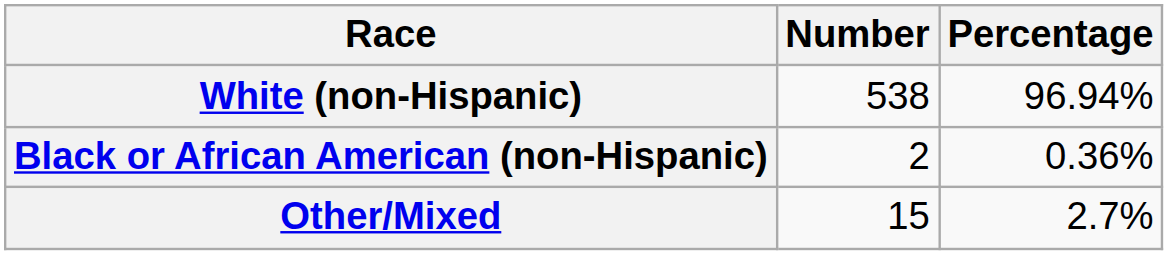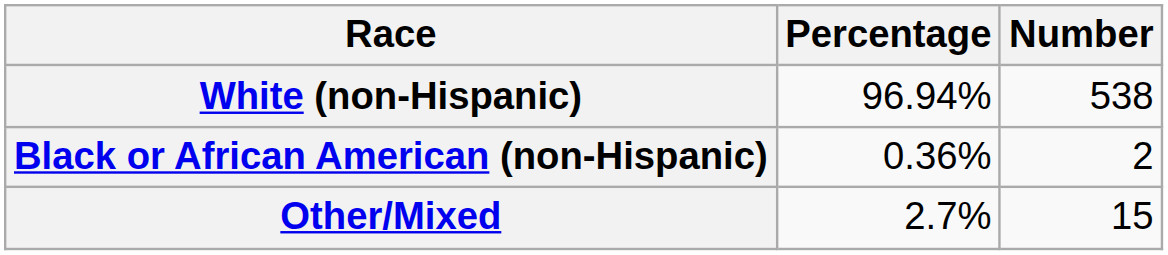columns swapped: Number <-> Percentage
